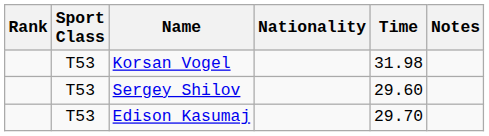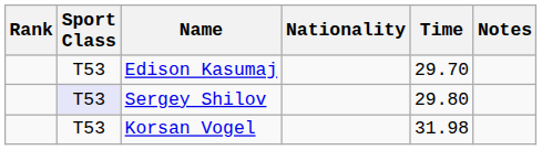rows swapped: Edison Kasumaj <-> Korsan Vogel
Sergey Shilov | Sport Class: no background -> lavender background
Sergey Shilov | Time: 29.60 -> 29.80
